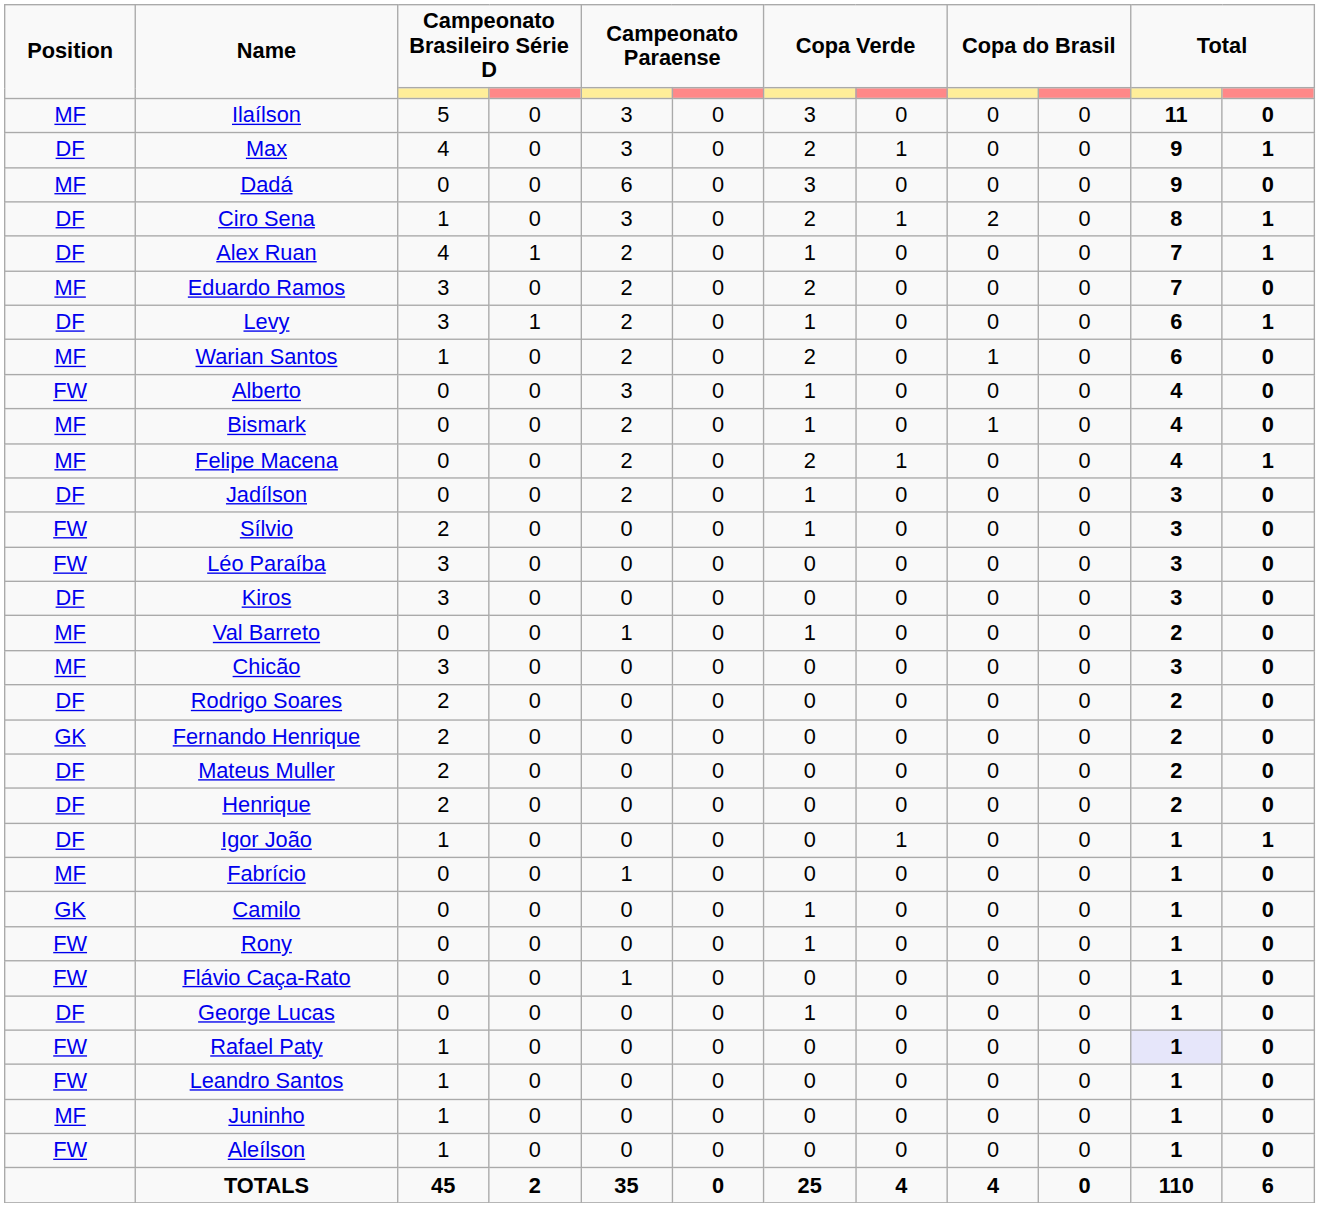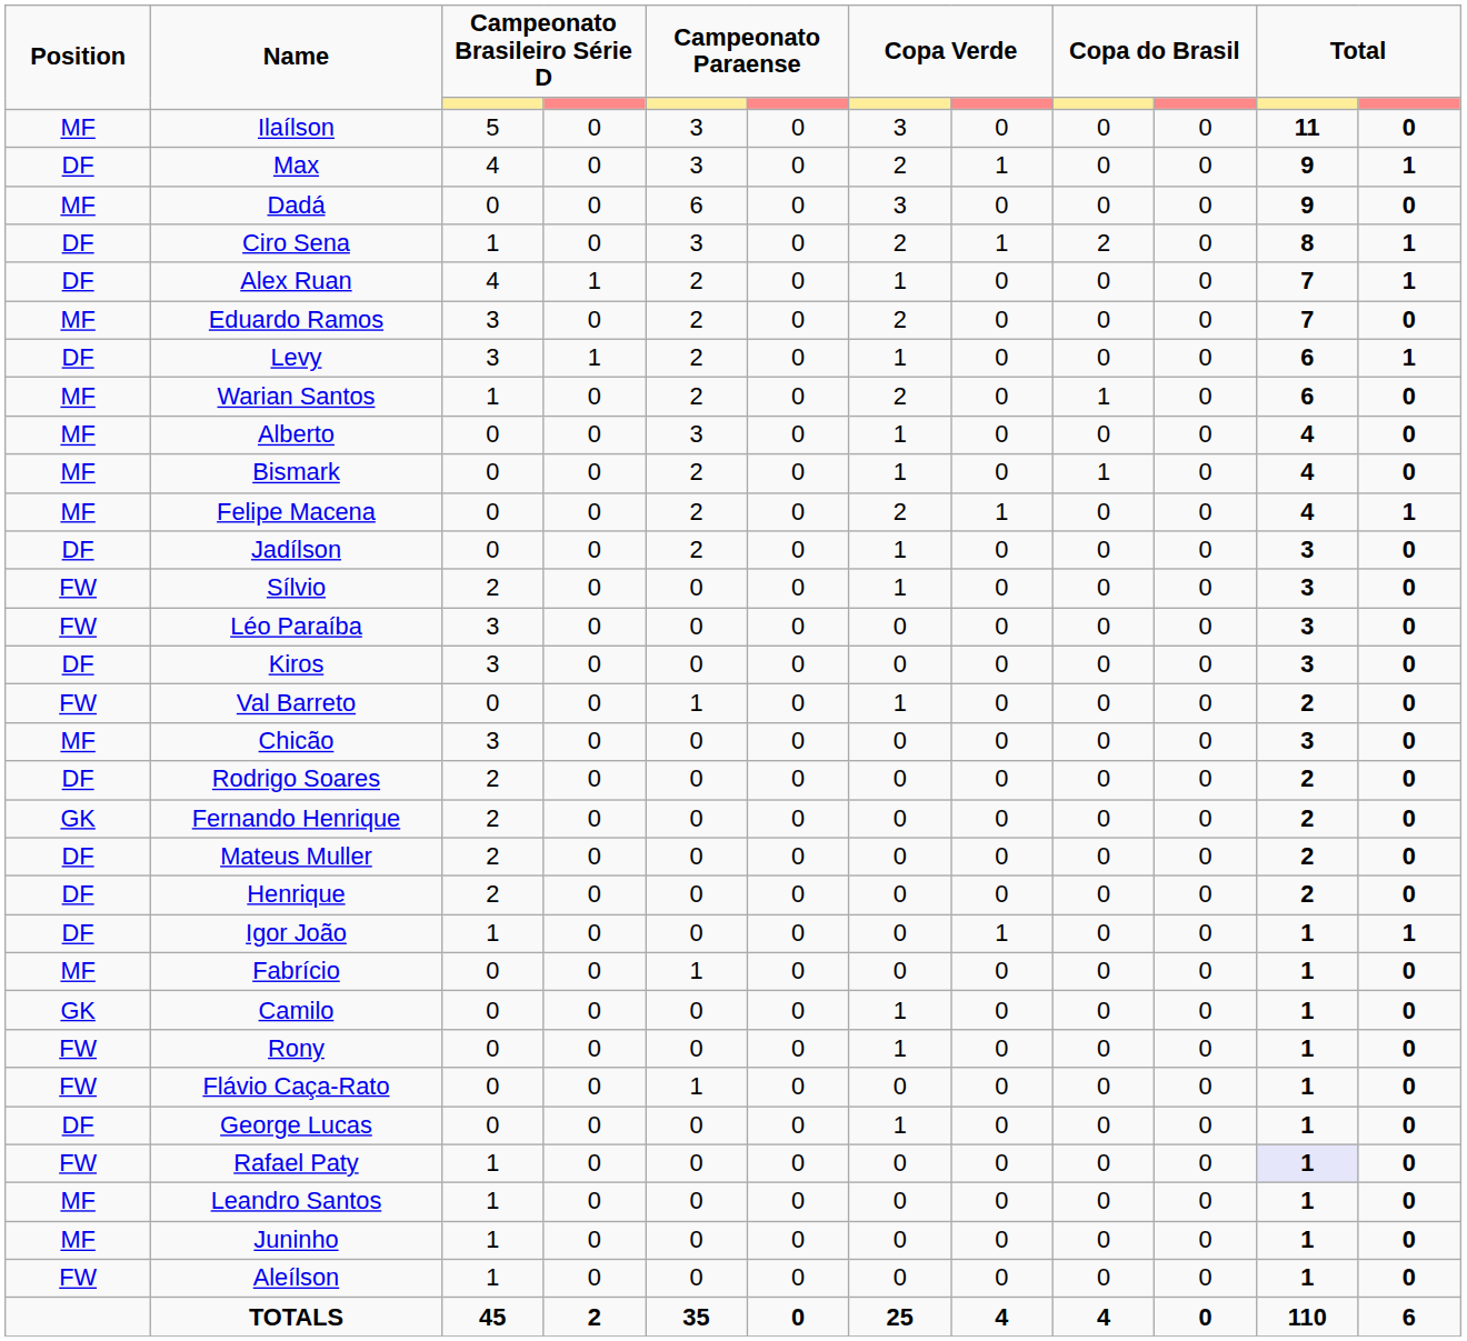Alberto | Position: FW -> MF
Val Barreto | Position: MF -> FW
Leandro Santos | Position: FW -> MF
